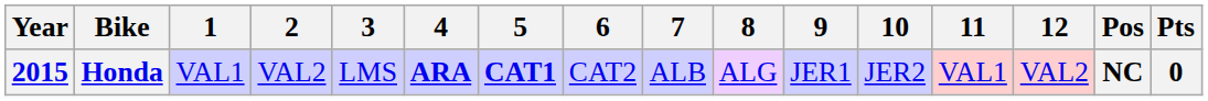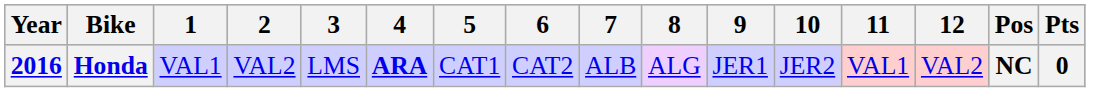Honda | Year: 2015 -> 2016
Honda | 5: bold -> normal
